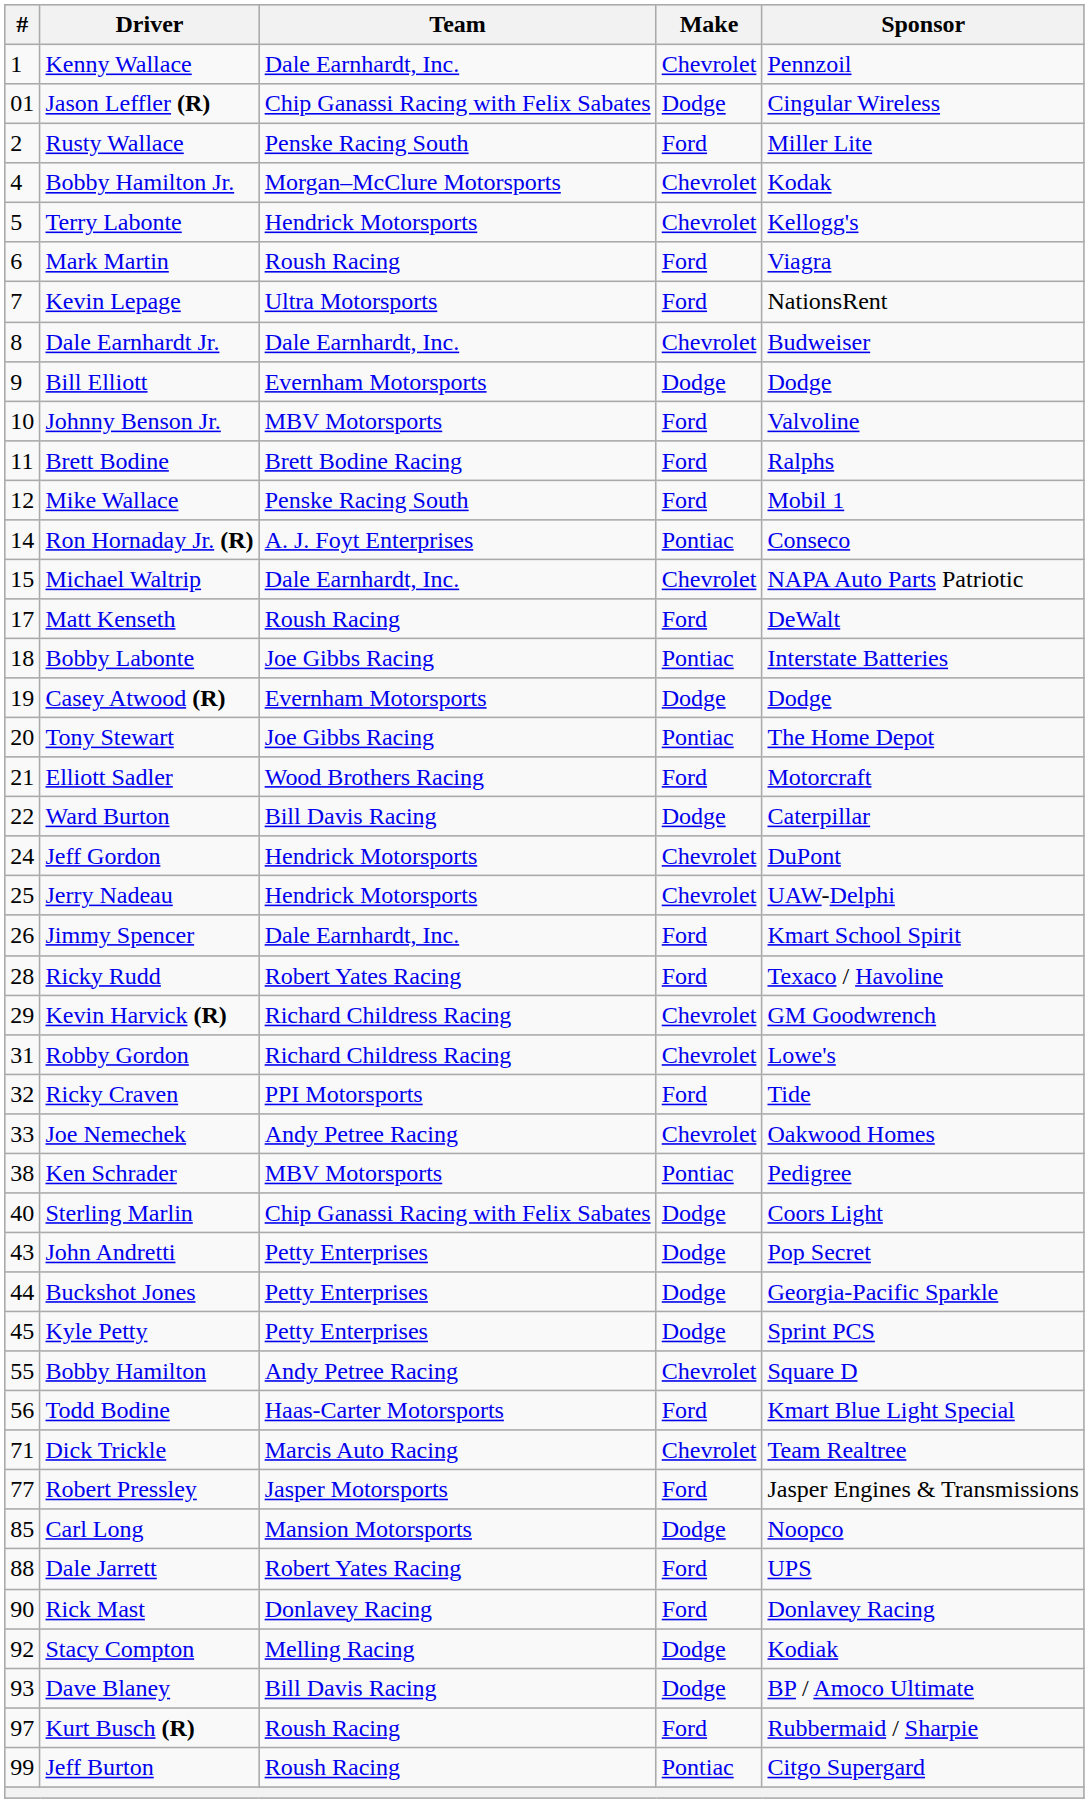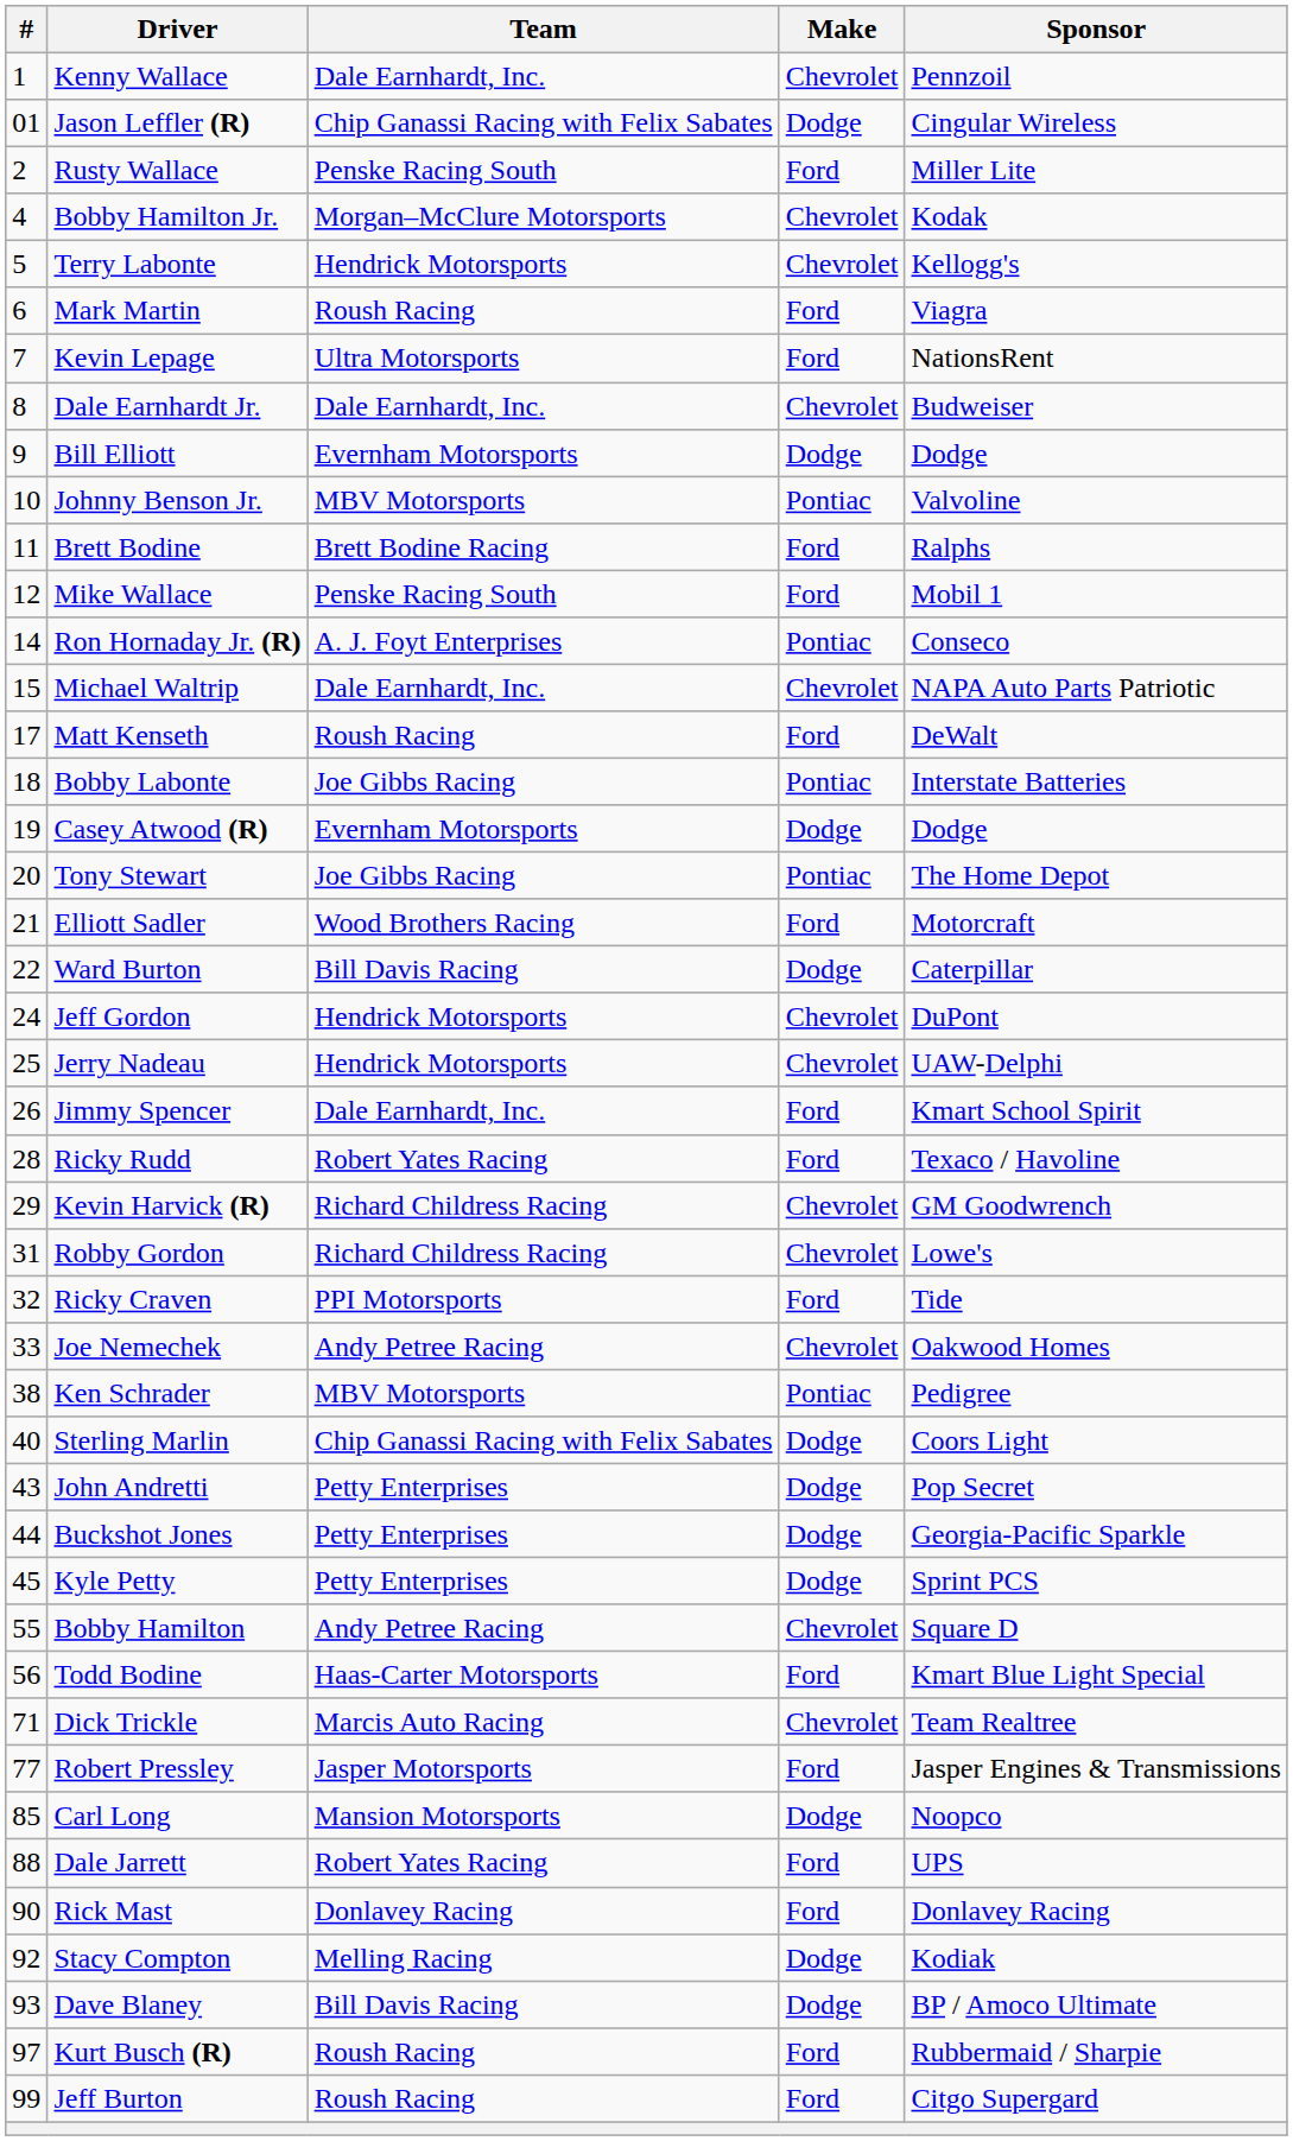Johnny Benson Jr. | Make: Ford -> Pontiac
Jeff Burton | Make: Pontiac -> Ford
